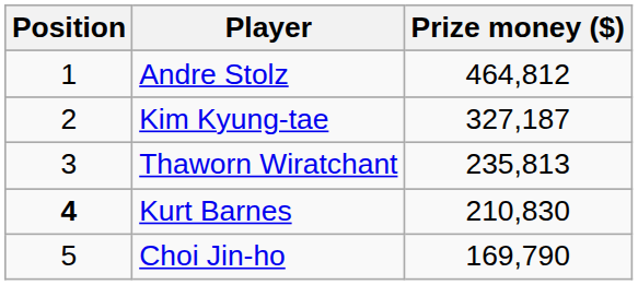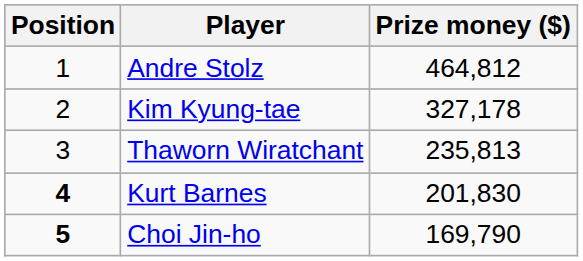Kim Kyung-tae | Prize money ($): 327,187 -> 327,178
Kurt Barnes | Prize money ($): 210,830 -> 201,830
Choi Jin-ho | Position: normal -> bold
